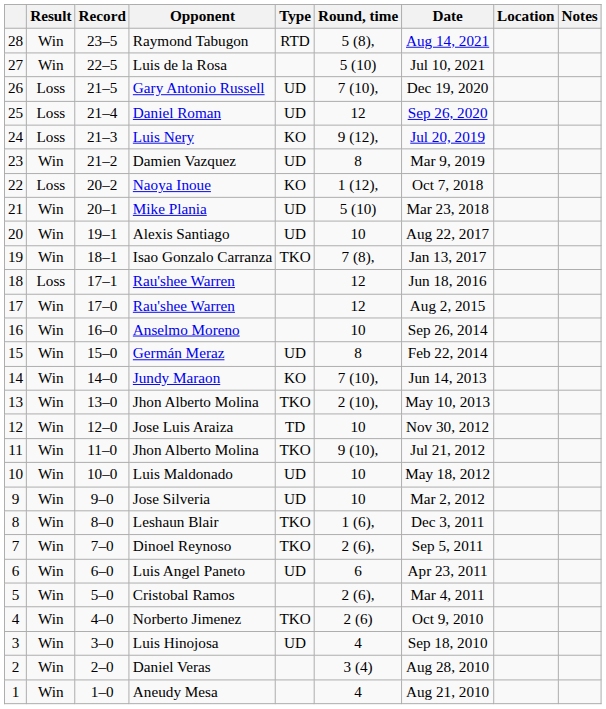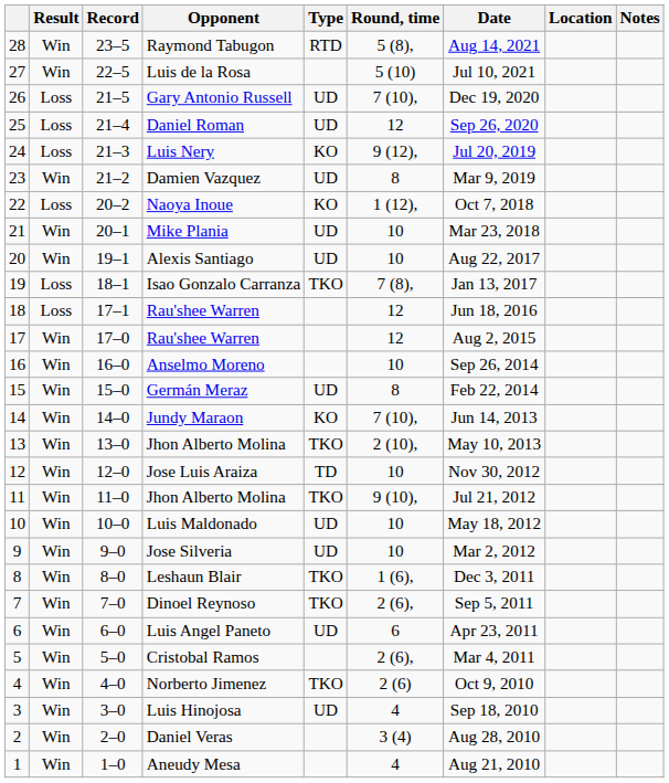Mike Plania | Round, time: 5 (10) -> 10
Isao Gonzalo Carranza | Result: Win -> Loss
